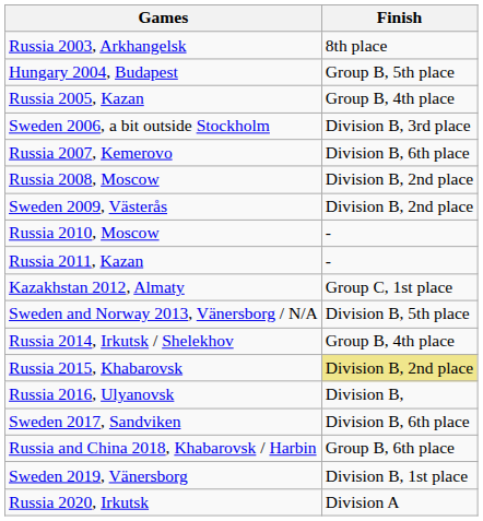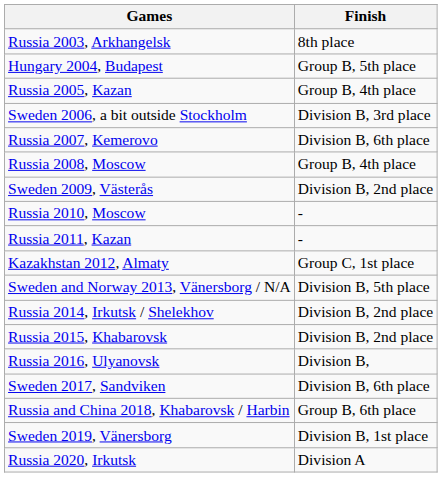Russia 2008, Moscow | Finish: Division B, 2nd place -> Group B, 4th place
Russia 2014, Irkutsk / Shelekhov | Finish: Group B, 4th place -> Division B, 2nd place
Russia 2015, Khabarovsk | Finish: khaki background -> no background
